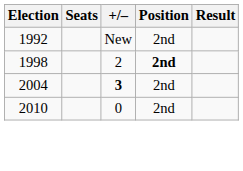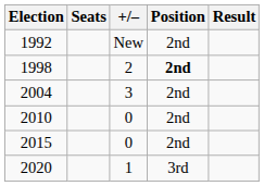2004 | +/–: bold -> normal
+ row: 2015 | 0 | 2nd
+ row: 2020 | 1 | 3rd
